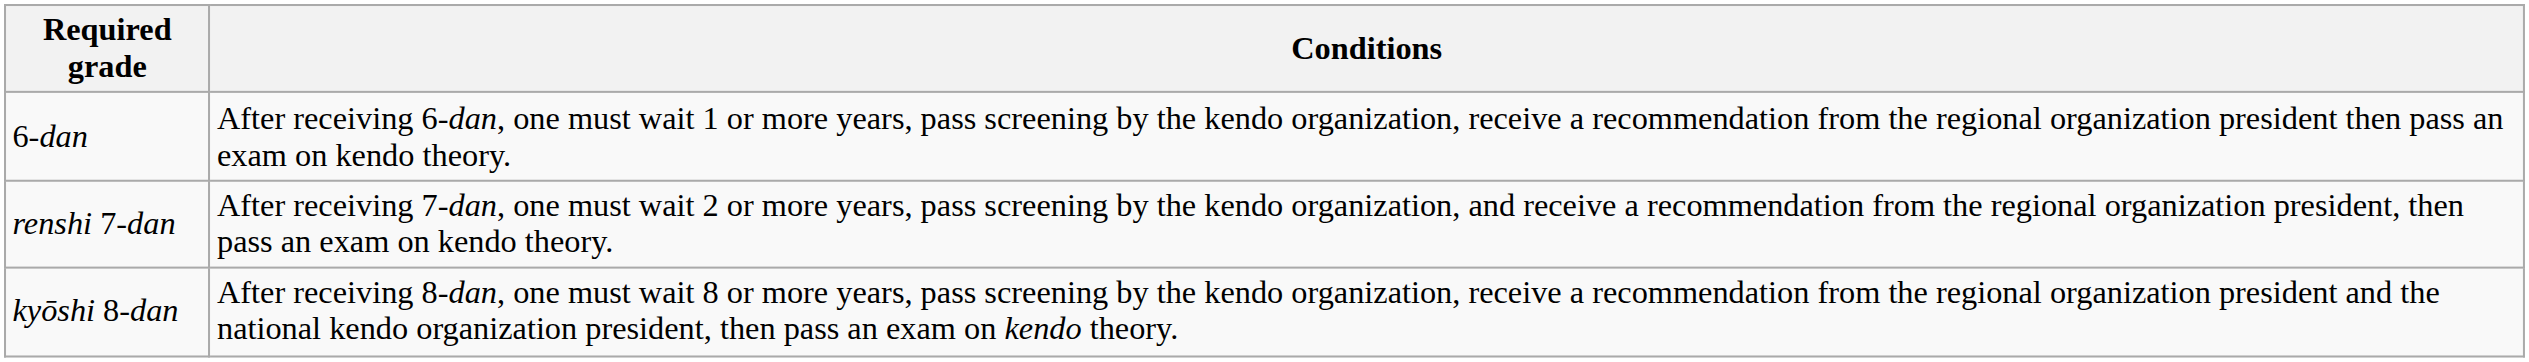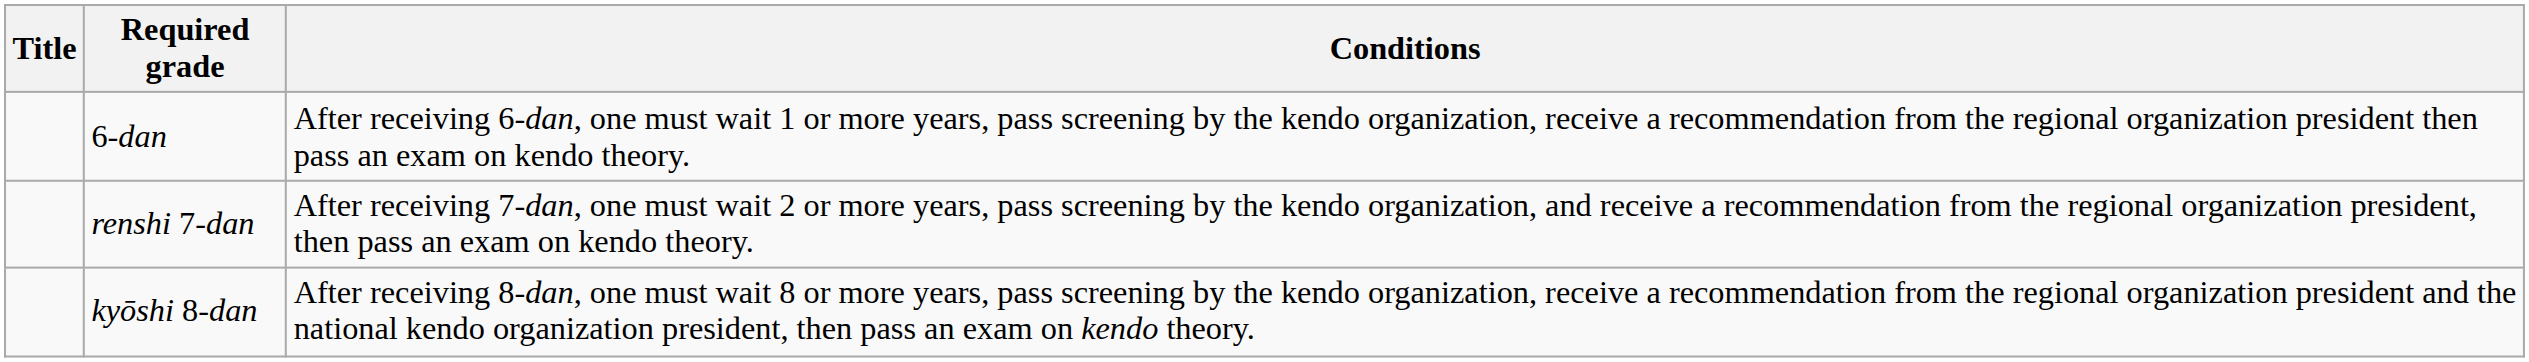+ column: Title
